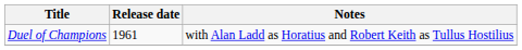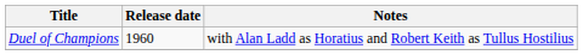Duel of Champions | Release date: 1961 -> 1960
